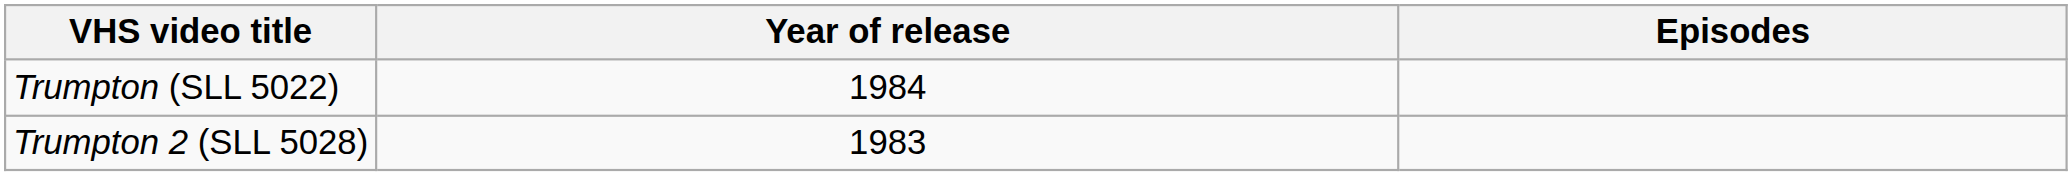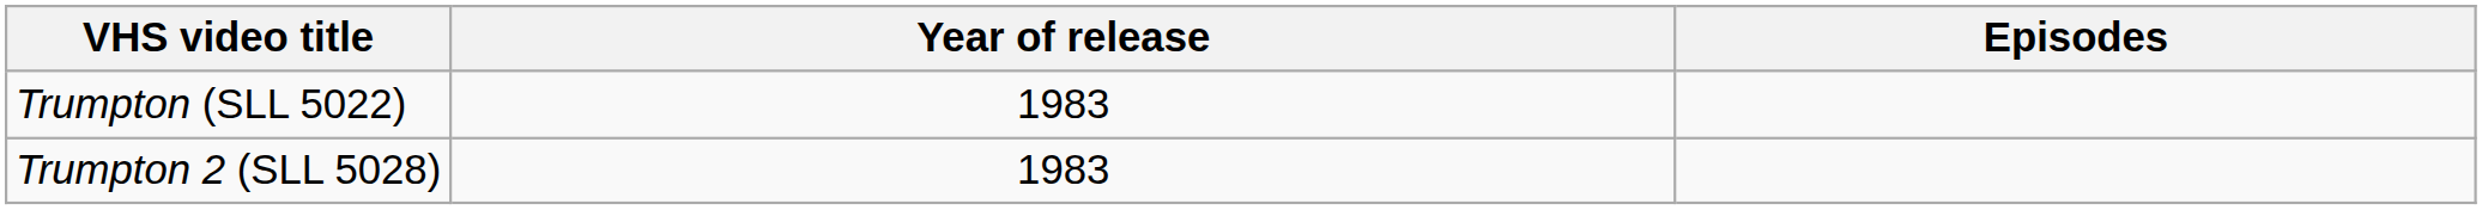Trumpton (SLL 5022) | Year of release: 1984 -> 1983
